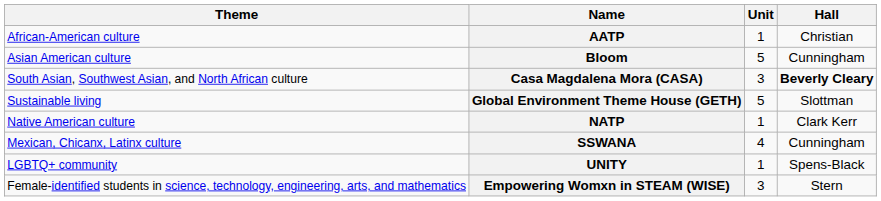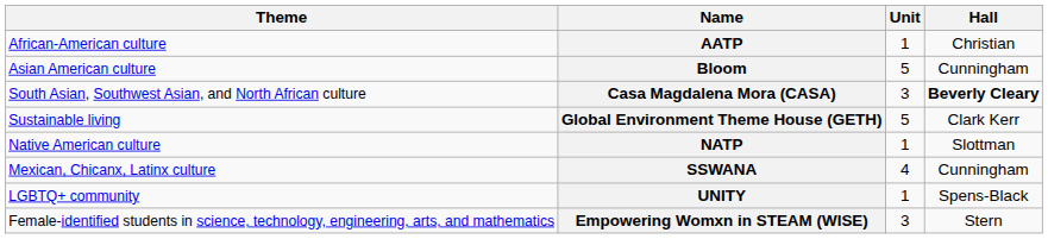Global Environment Theme House (GETH) | Hall: Slottman -> Clark Kerr
NATP | Hall: Clark Kerr -> Slottman
